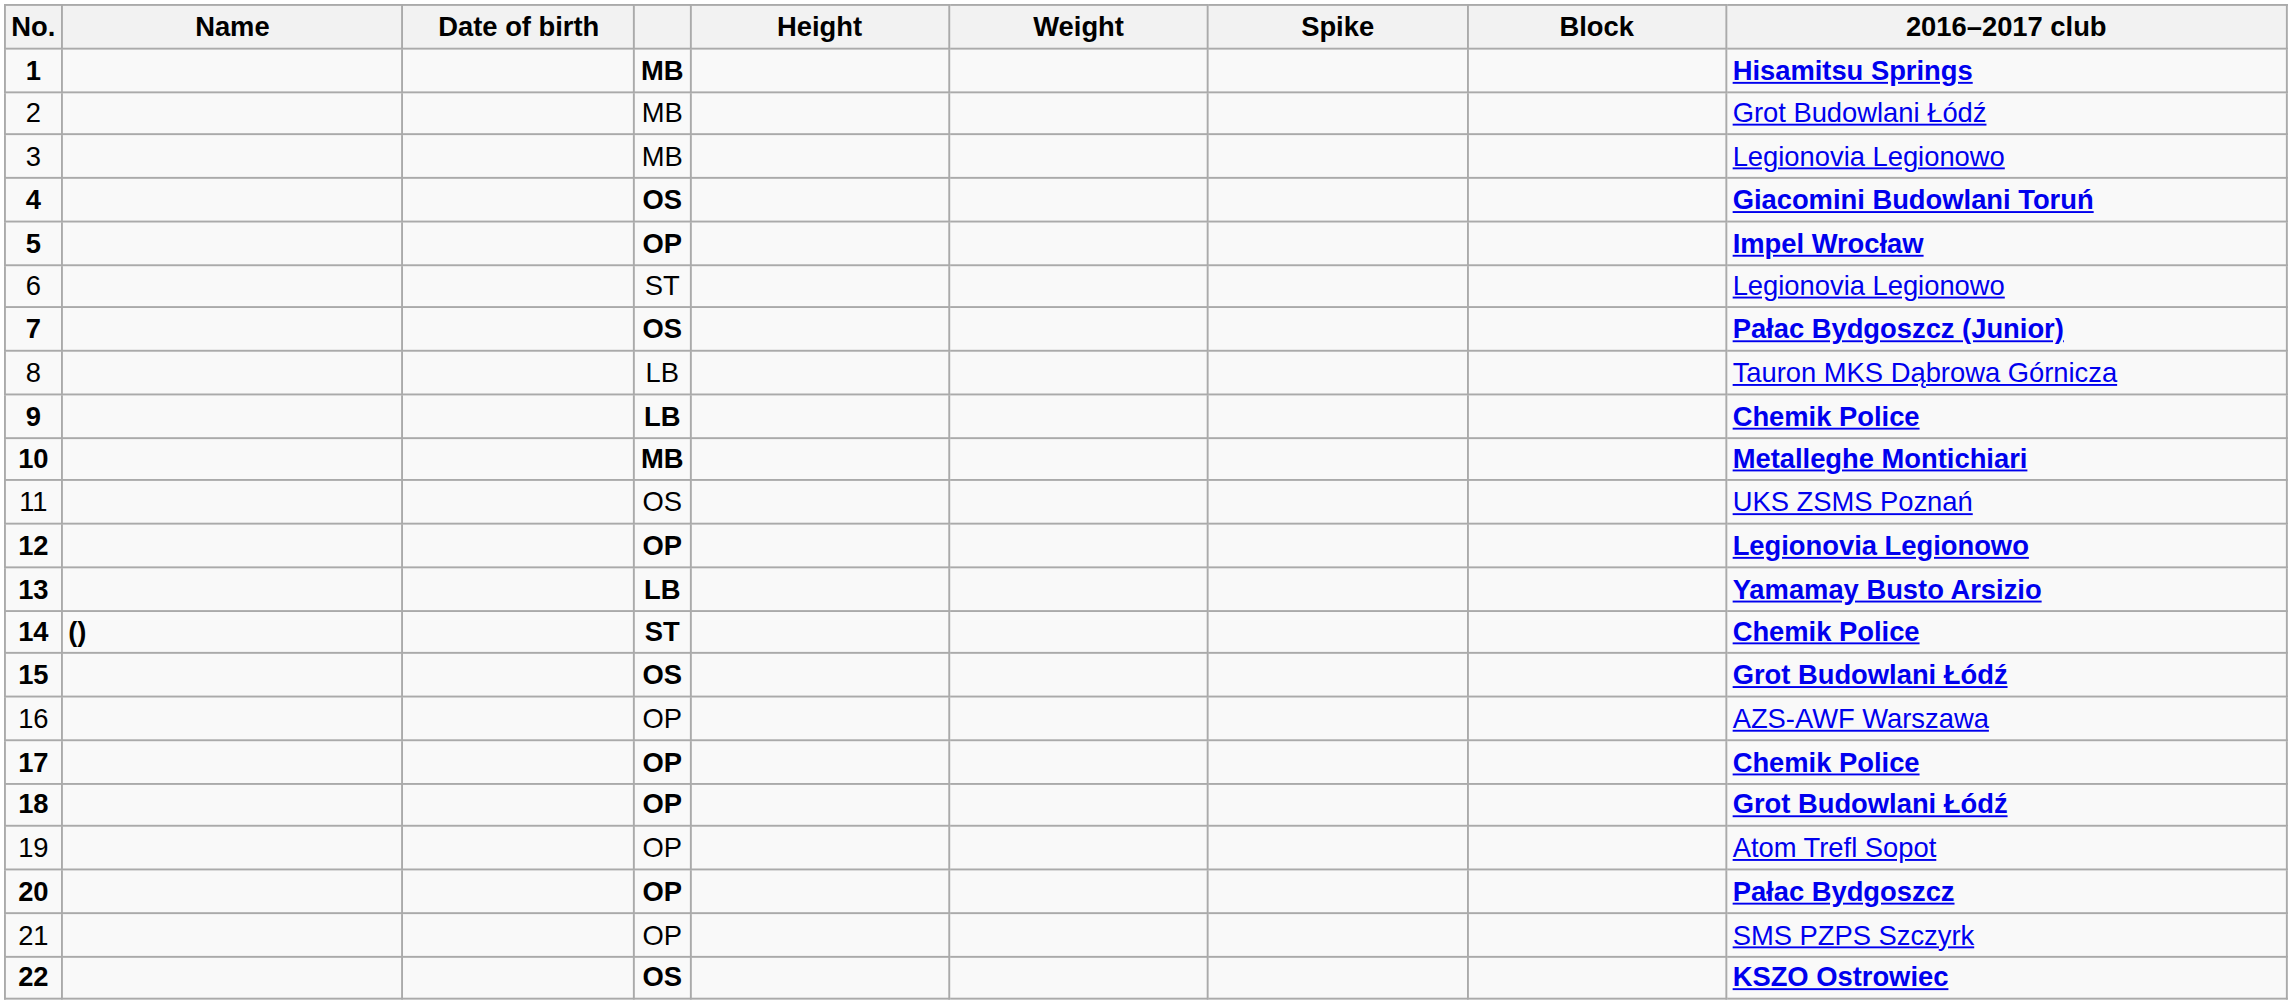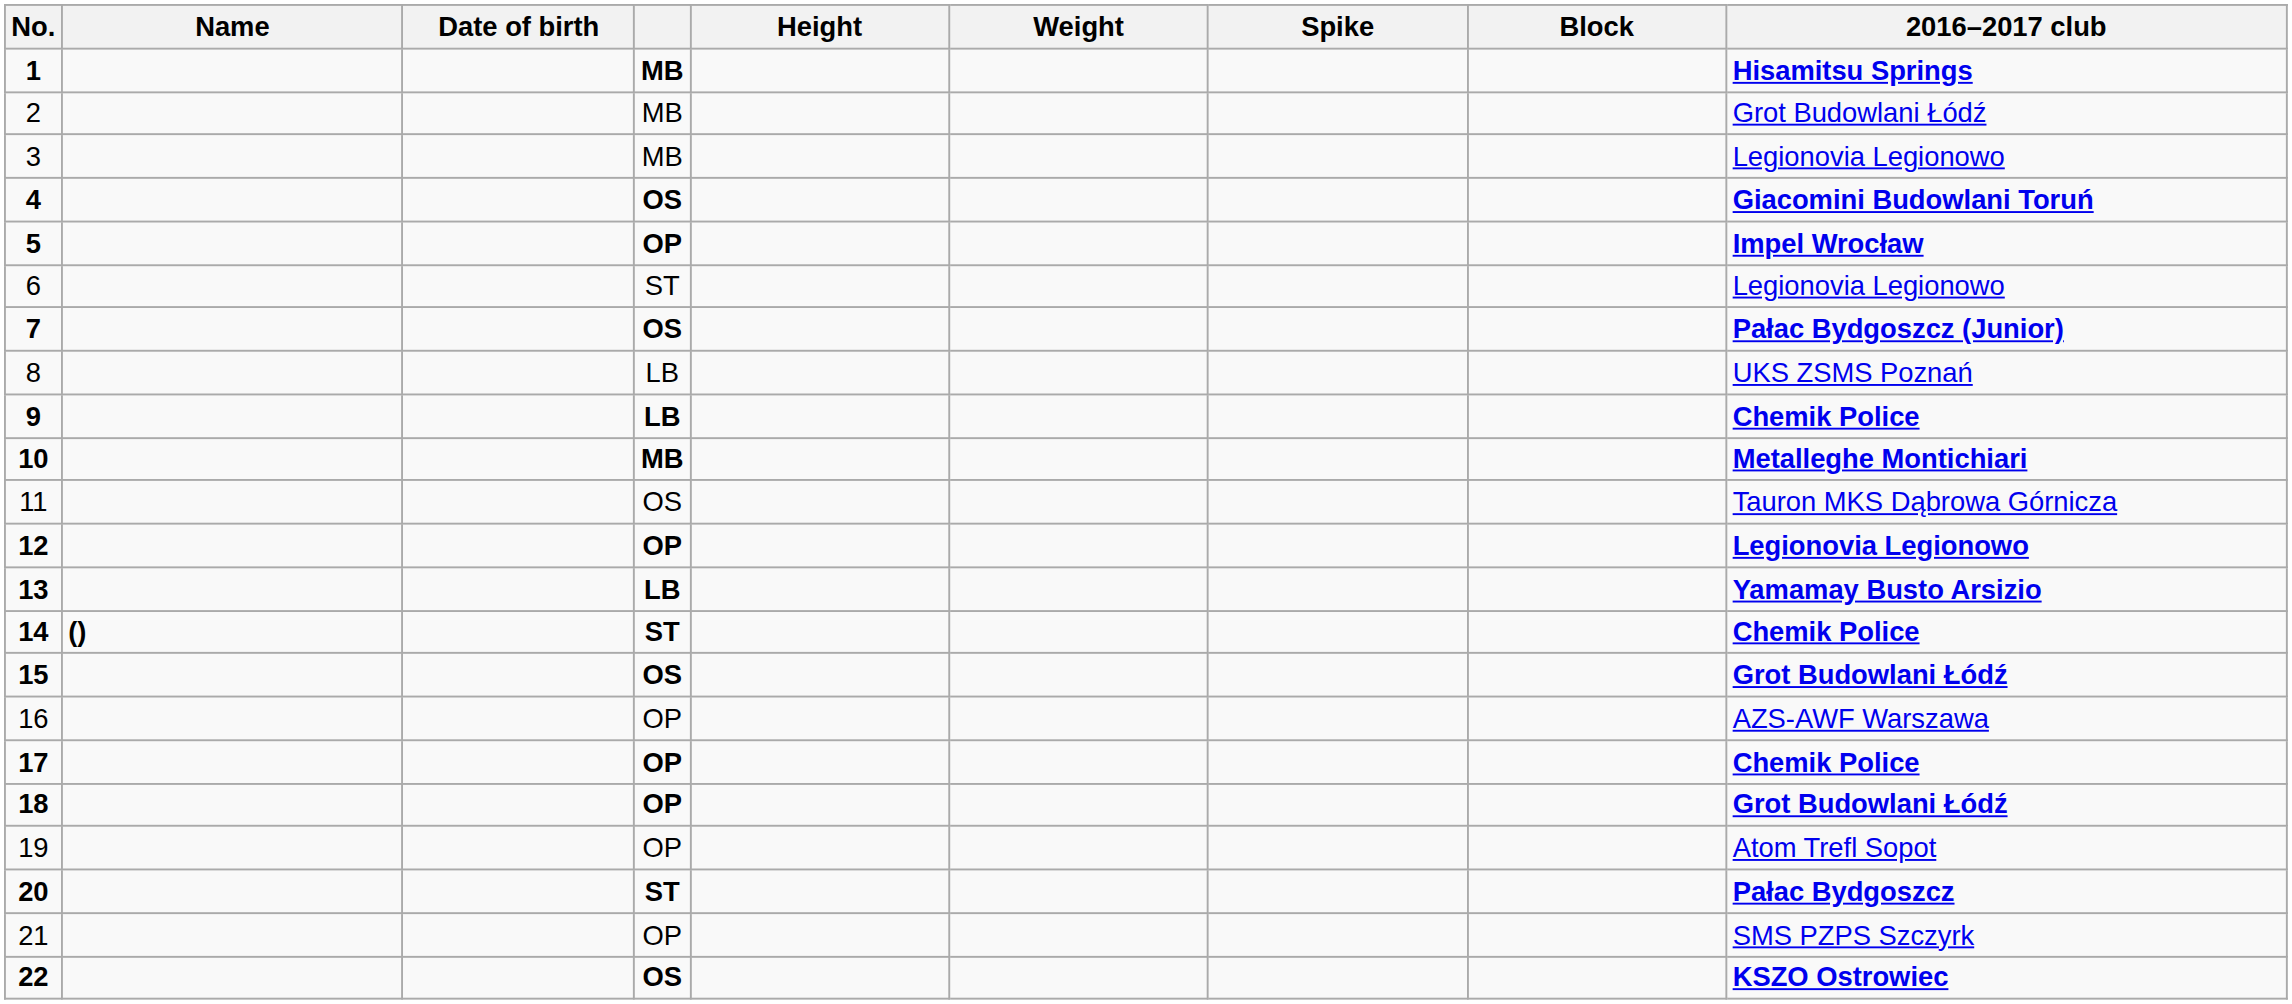8 | 2016–2017 club: Tauron MKS Dąbrowa Górnicza -> UKS ZSMS Poznań
11 | 2016–2017 club: UKS ZSMS Poznań -> Tauron MKS Dąbrowa Górnicza
20 | column 4: OP -> ST
